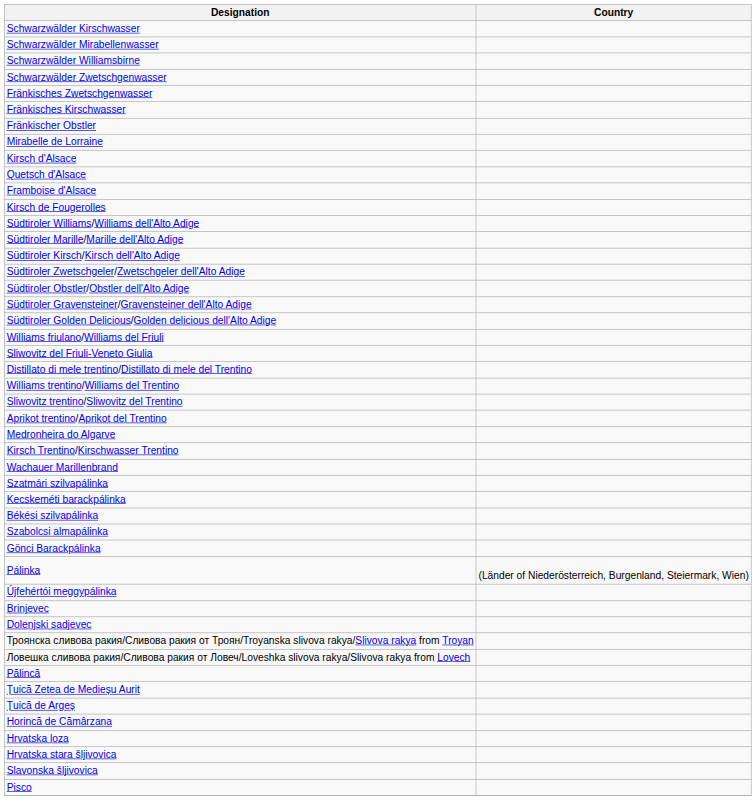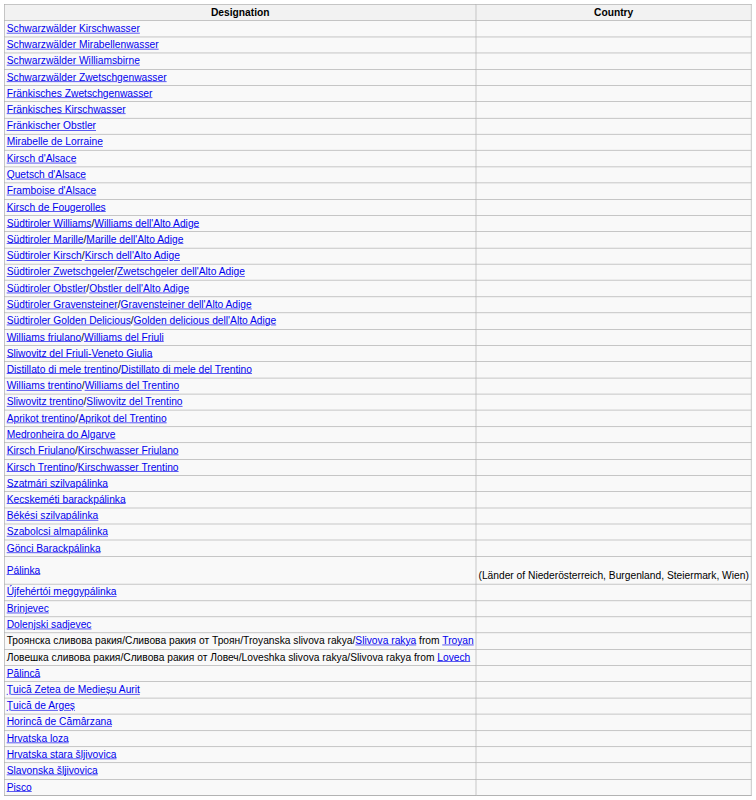+ row: Kirsch Friulano/Kirschwasser Friulano
- row: Wachauer Marillenbrand
